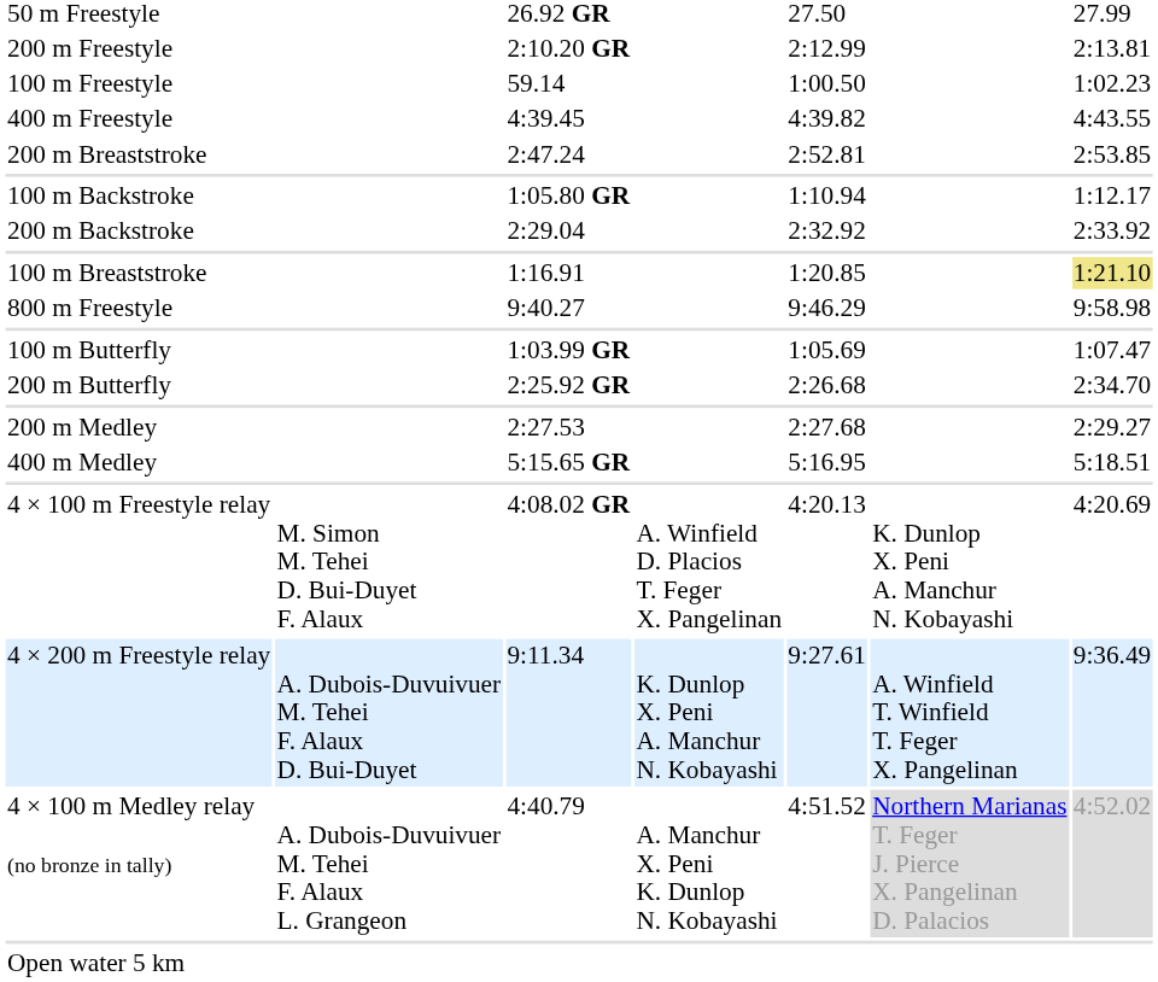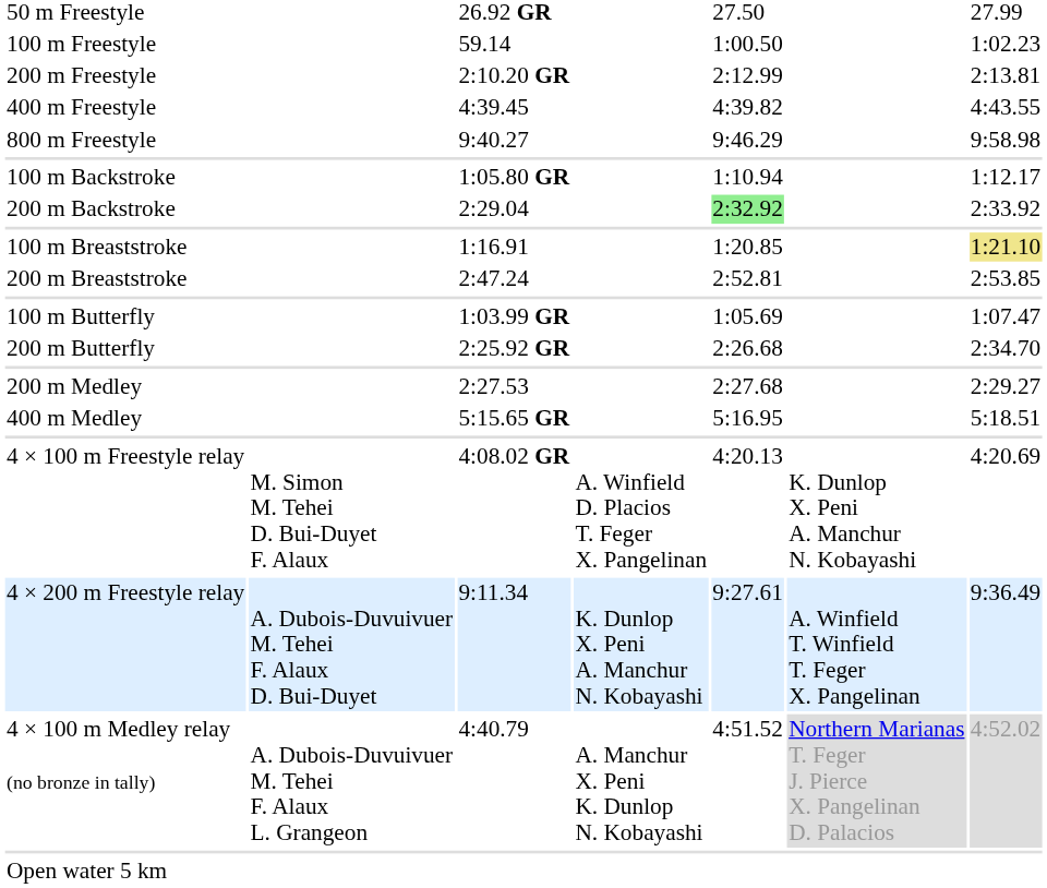rows swapped: 100 m Freestyle <-> 200 m Freestyle
rows swapped: 800 m Freestyle <-> 200 m Breaststroke
200 m Backstroke | column 5: no background -> lightgreen background
